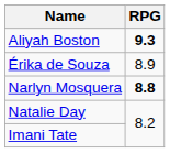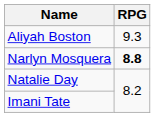Aliyah Boston | RPG: bold -> normal
- row: Érika de Souza | 8.9
